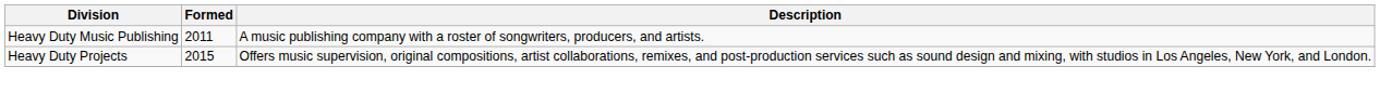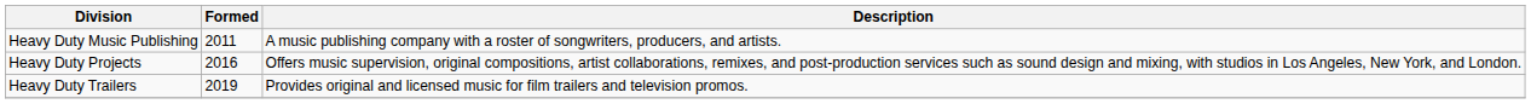Heavy Duty Projects | Formed: 2015 -> 2016
+ row: Heavy Duty Trailers | 2019 | Provides original and licensed music for film trailers and television promos.
